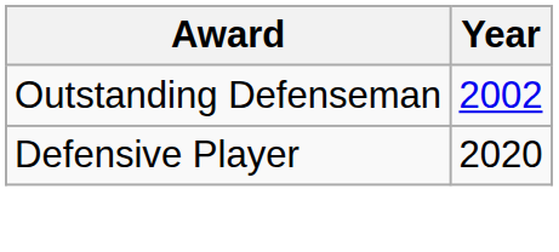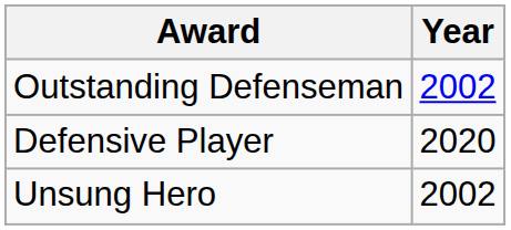+ row: Unsung Hero | 2002
